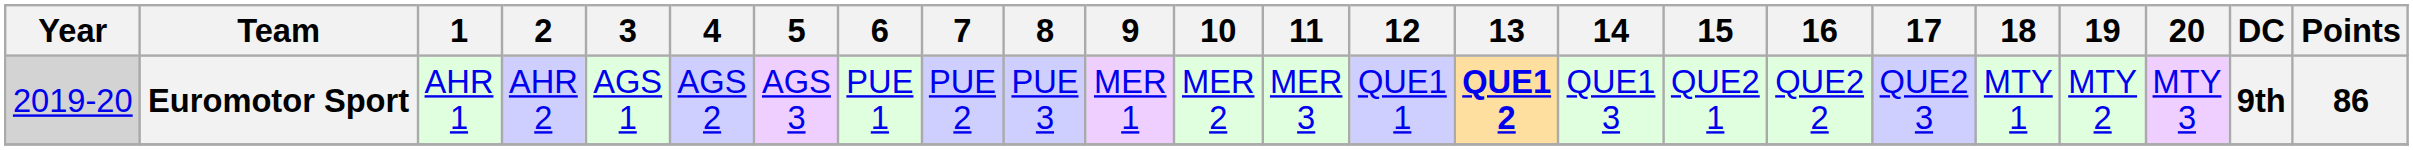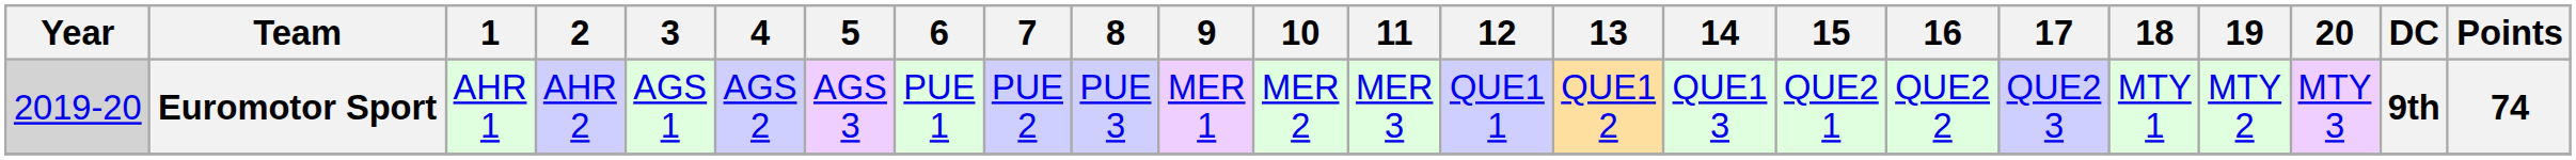Euromotor Sport | 13: bold -> normal
Euromotor Sport | Points: 86 -> 74
